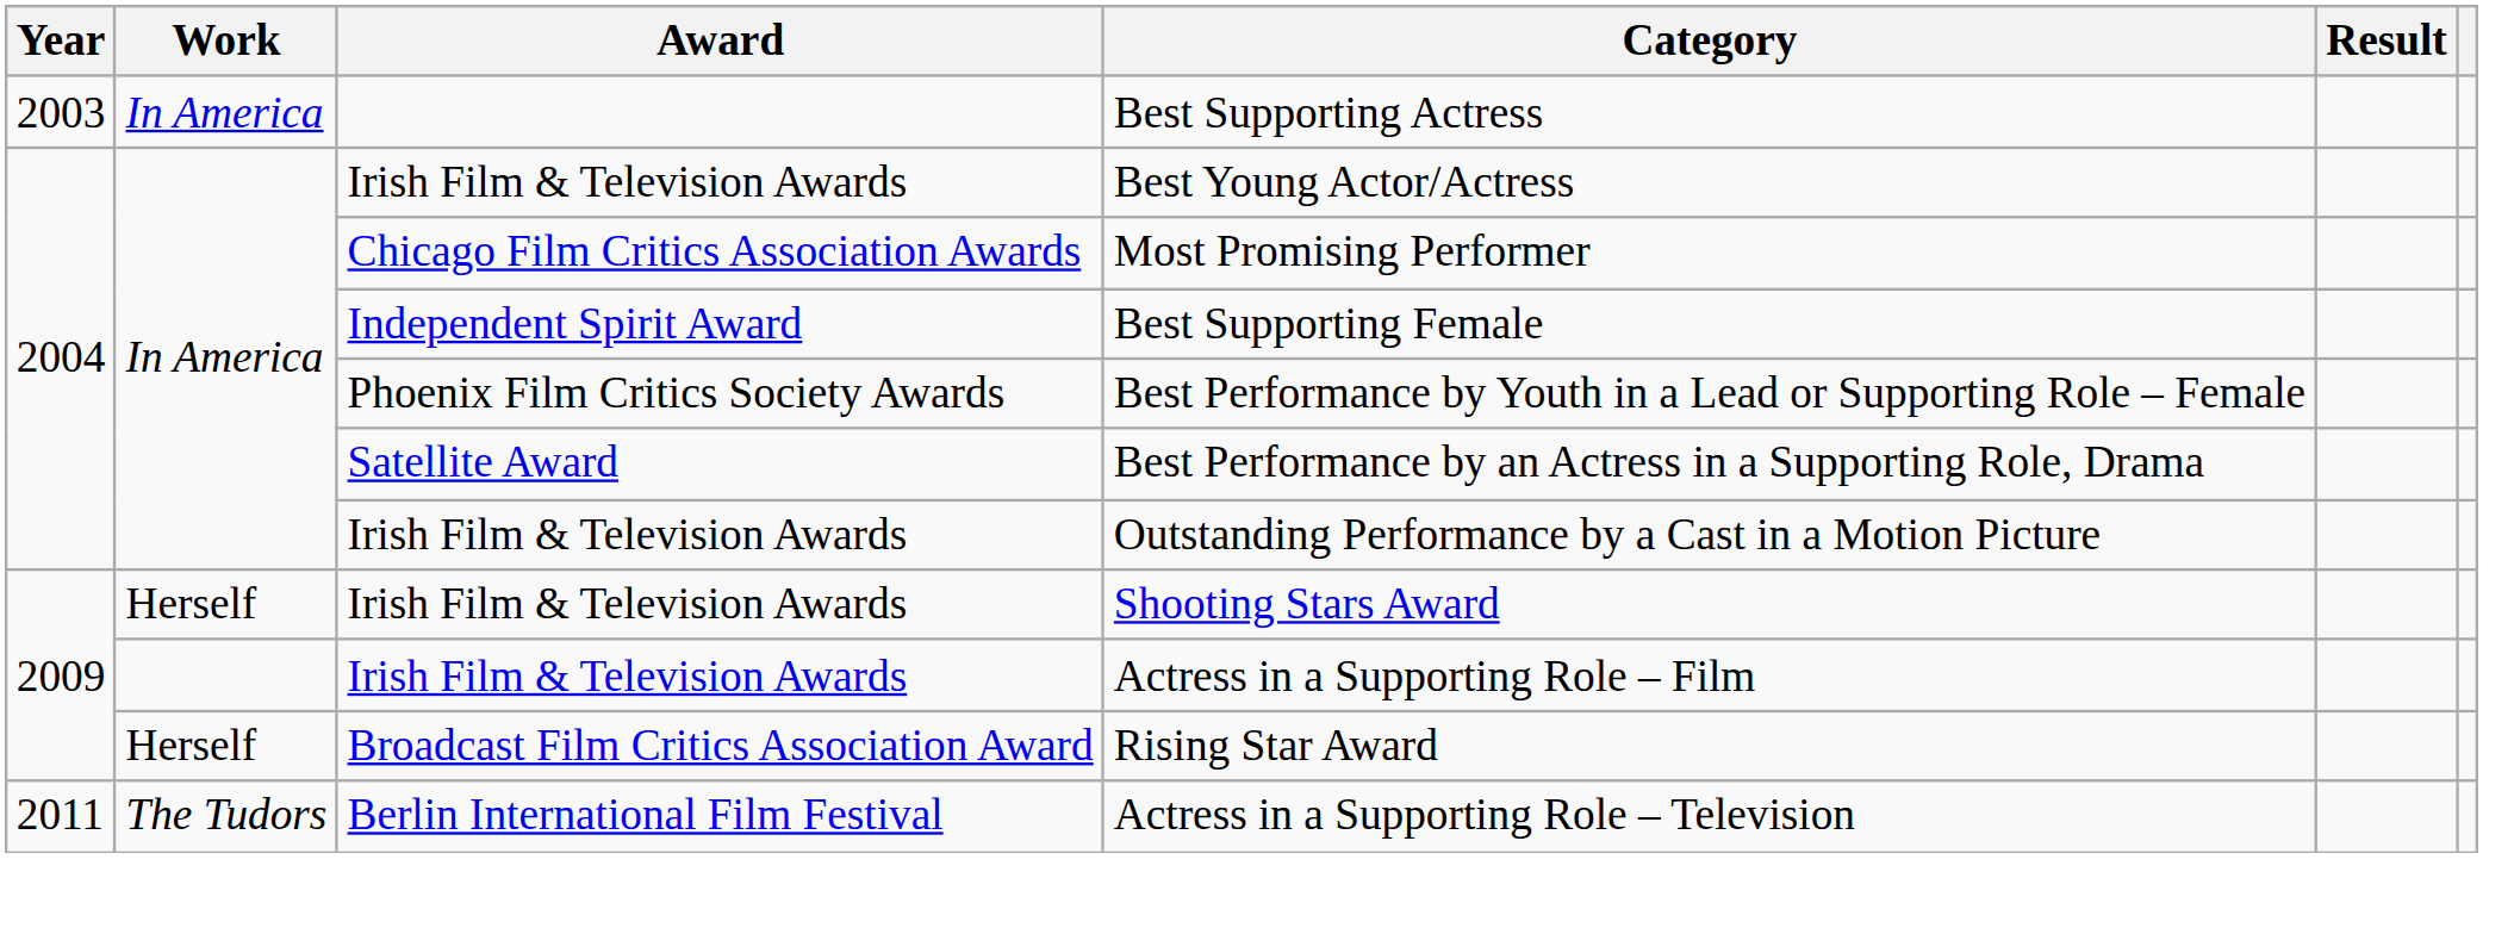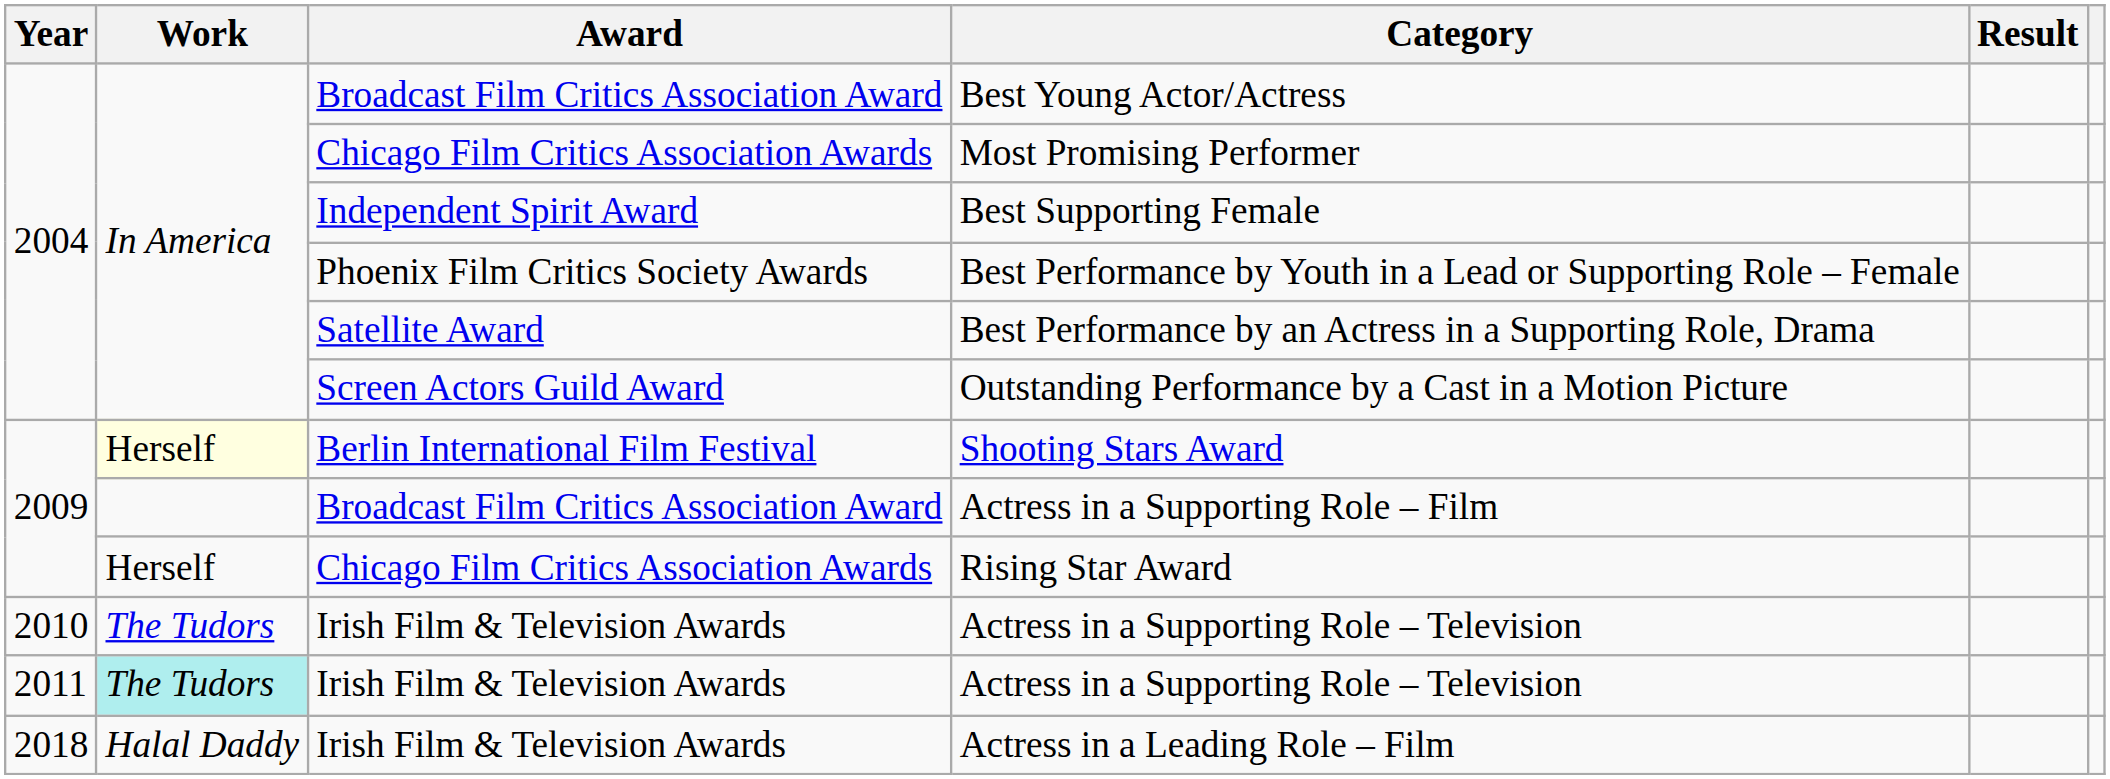- row: 2003 | In America | Best Supporting Actress
Best Young Actor/Actress | Award: Irish Film & Television Awards -> Broadcast Film Critics Association Award
Outstanding Performance by a Cast in a Motion Picture | Award: Irish Film & Television Awards -> Screen Actors Guild Award
Shooting Stars Award | Work: no background -> lightyellow background
Shooting Stars Award | Award: Irish Film & Television Awards -> Berlin International Film Festival
Actress in a Supporting Role – Film | Award: Irish Film & Television Awards -> Broadcast Film Critics Association Award
Rising Star Award | Award: Broadcast Film Critics Association Award -> Chicago Film Critics Association Awards
+ row: 2010 | The Tudors | Irish Film & Television Awards | Actress in a Supporting Role – Television
2011 / Actress in a Supporting Role – Television | Work: no background -> paleturquoise background
2011 / Actress in a Supporting Role – Television | Award: Berlin International Film Festival -> Irish Film & Television Awards
+ row: 2018 | Halal Daddy | Irish Film & Television Awards | Actress in a Leading Role – Film
